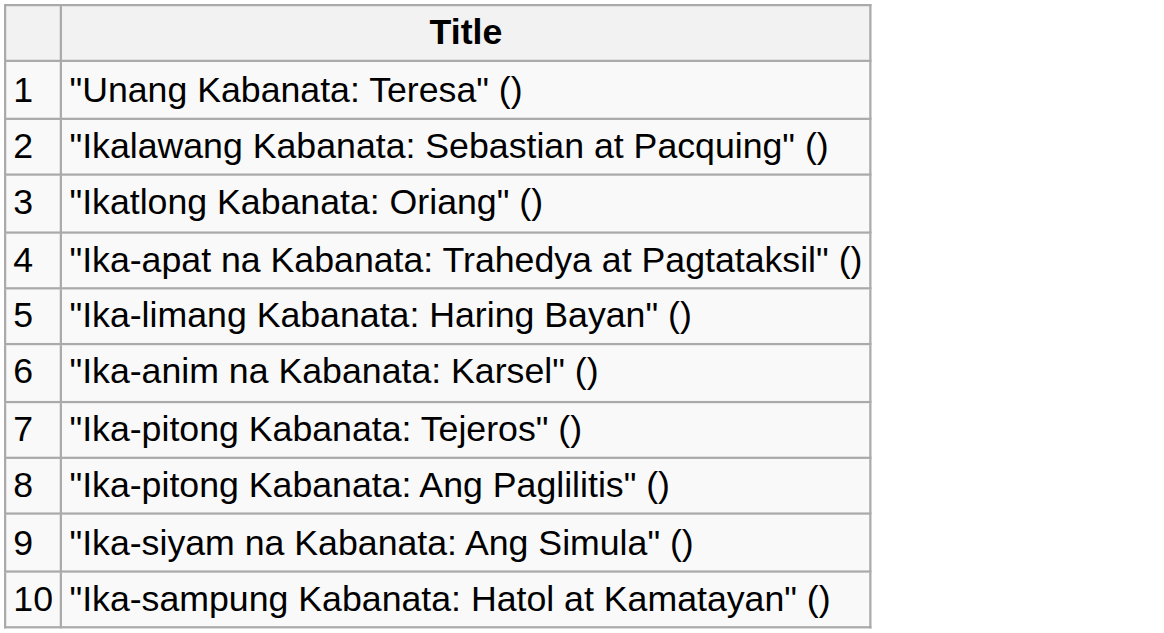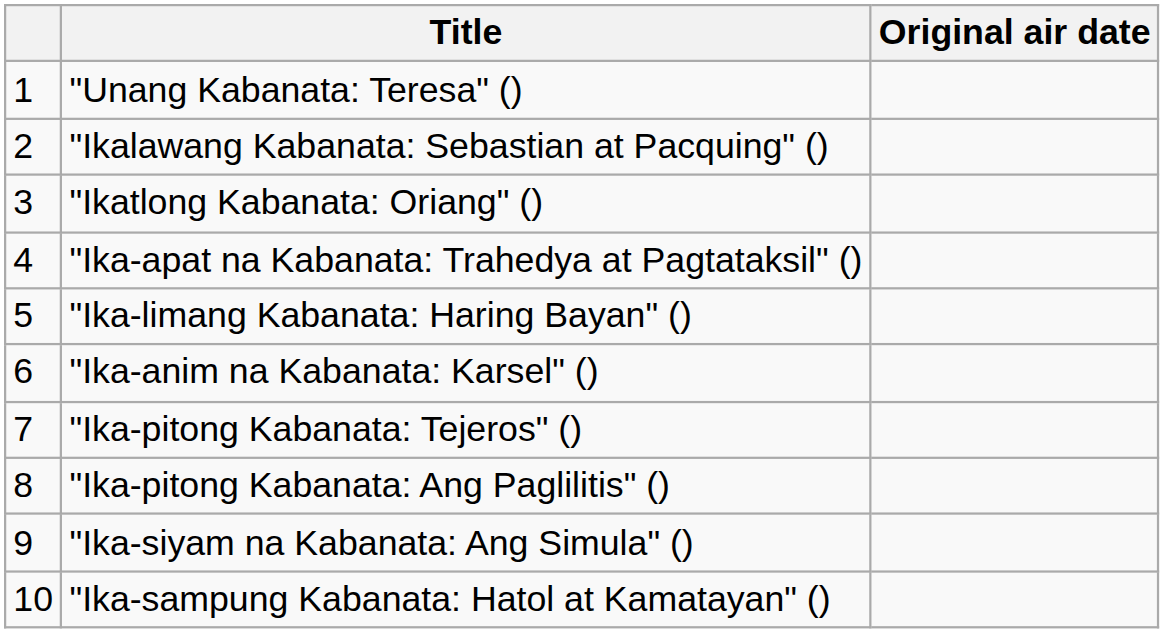+ column: Original air date
